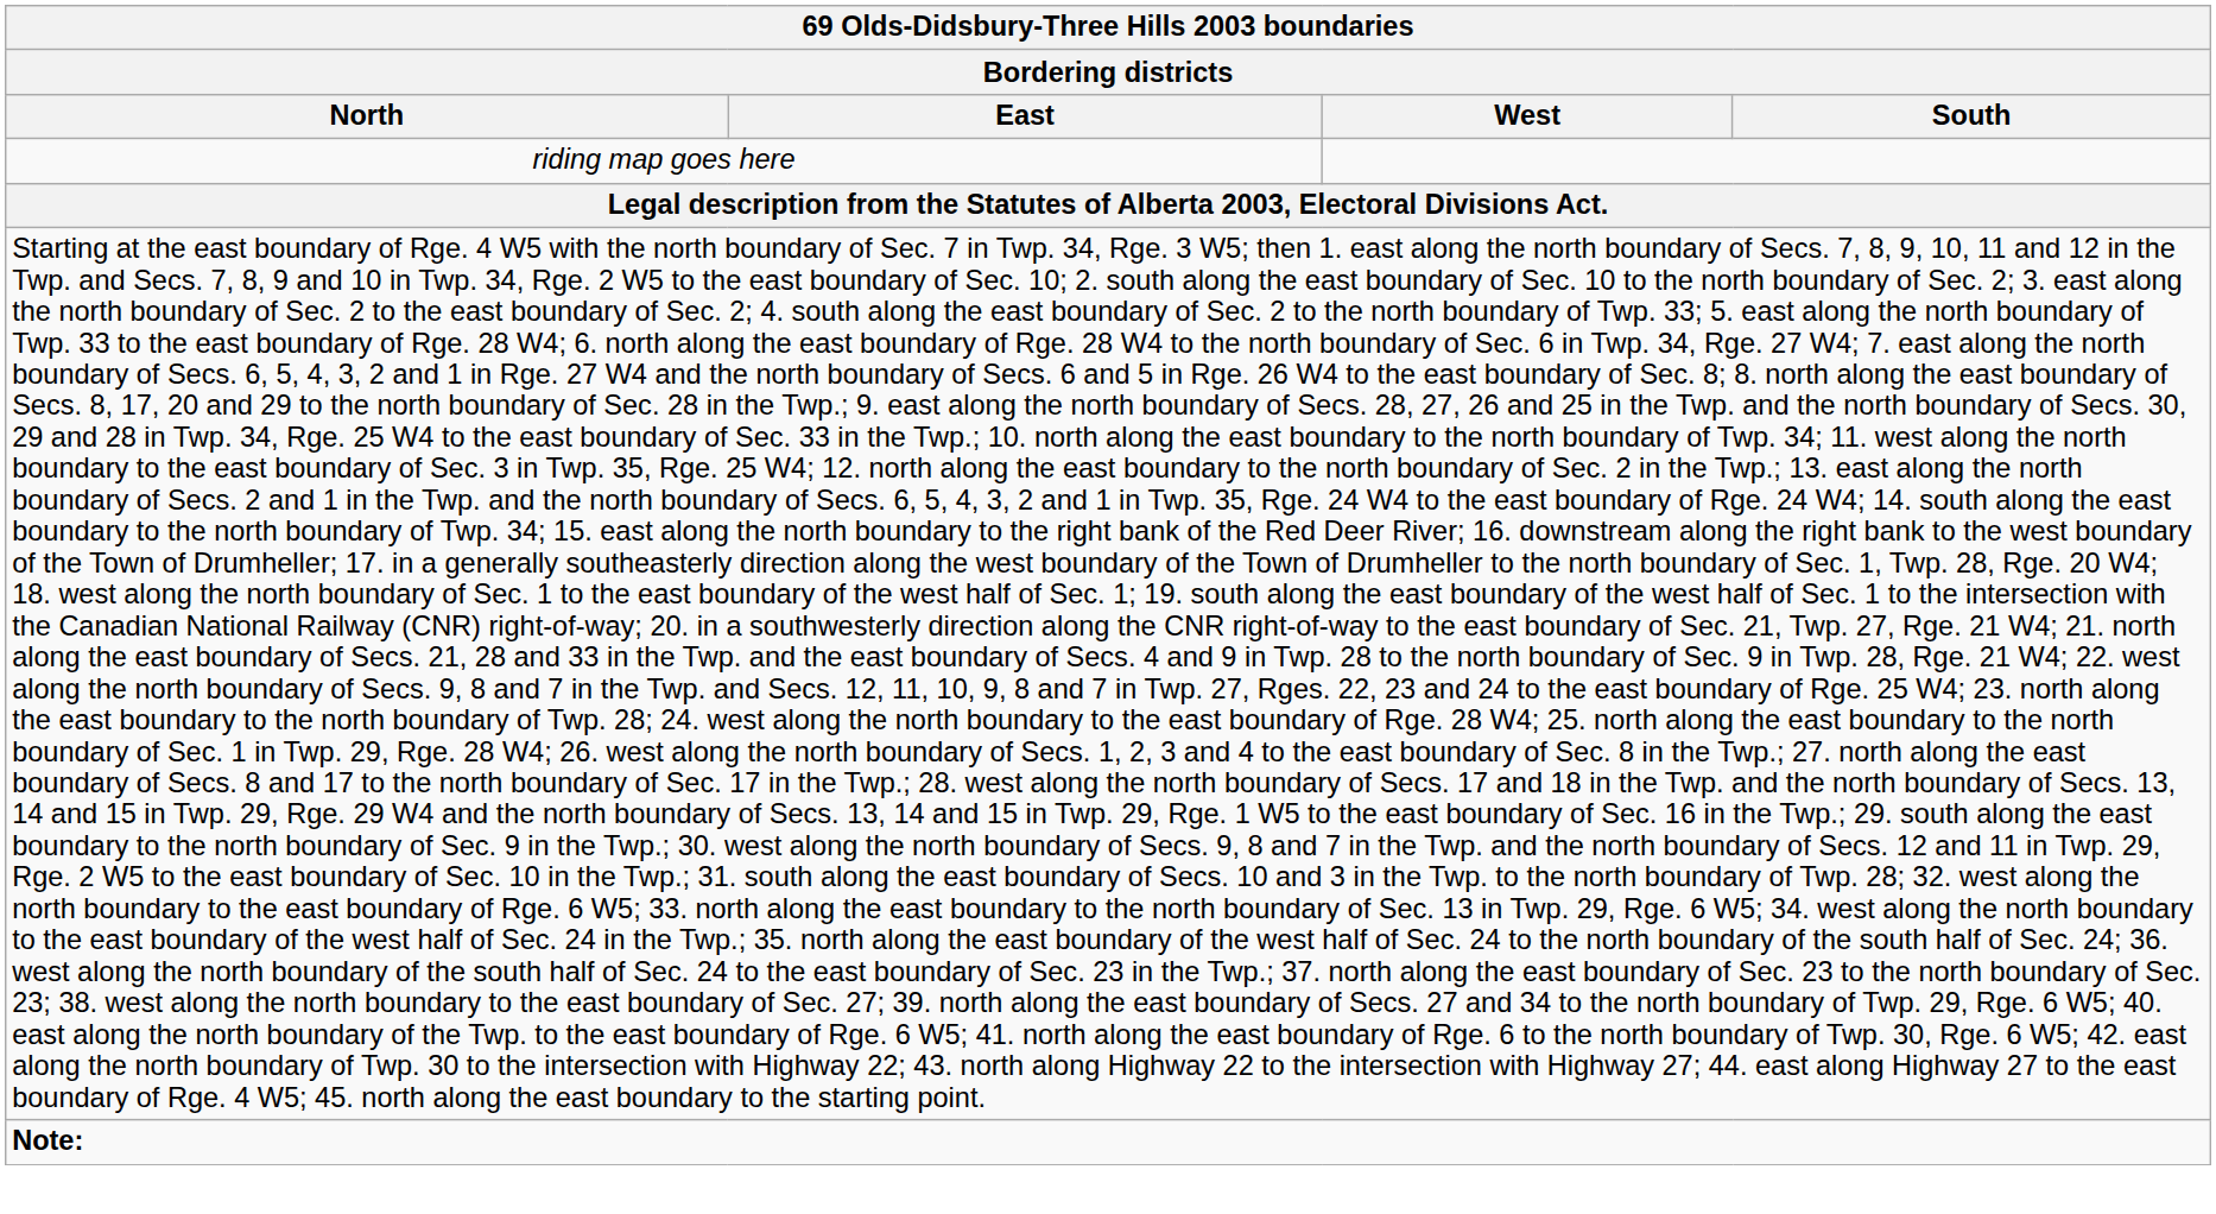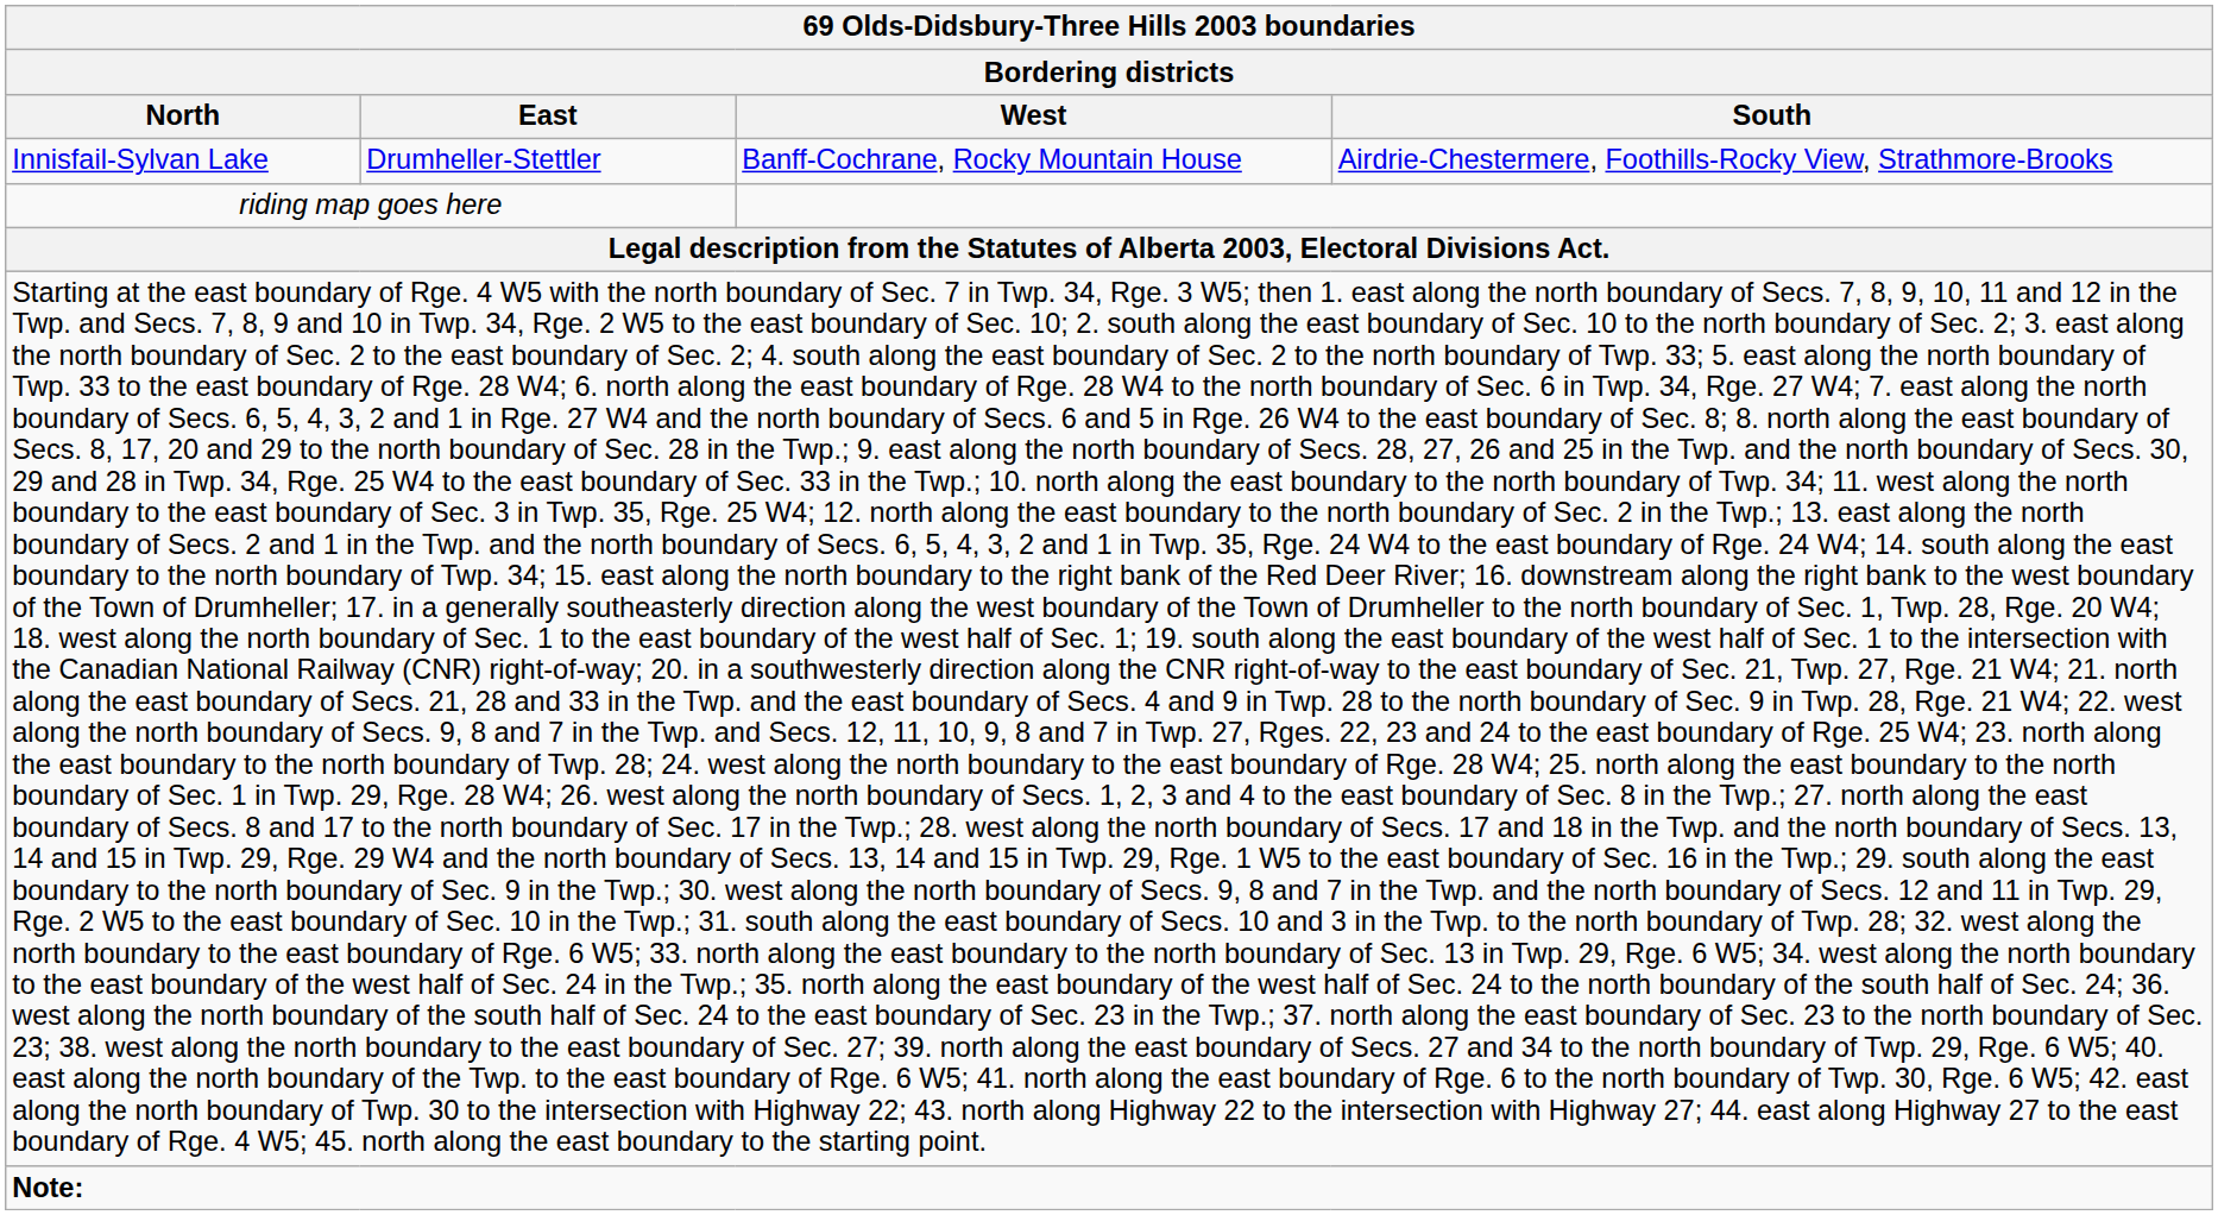+ row: Innisfail-Sylvan Lake | Drumheller-Stettler | Banff-Cochrane, Rocky Mountain House | Airdrie-Chestermere, Foothills-Rocky View, Strathmore-Brooks
